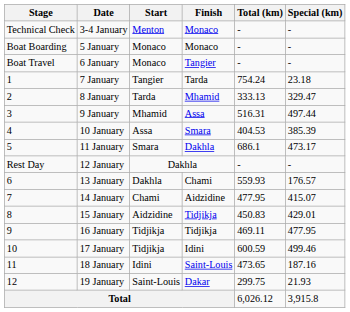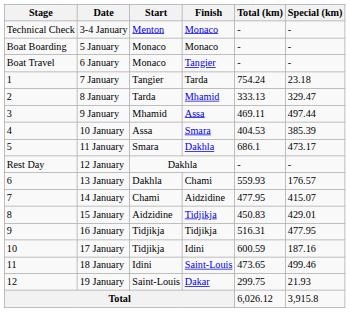9 January | Total (km): 516.31 -> 469.11
16 January | Total (km): 469.11 -> 516.31
17 January | Special (km): 499.46 -> 187.16
18 January | Special (km): 187.16 -> 499.46
